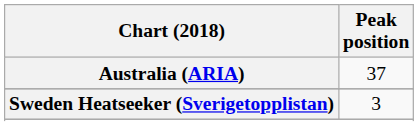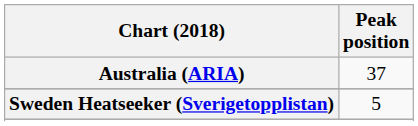Sweden Heatseeker (Sverigetopplistan) | Peak position: 3 -> 5
